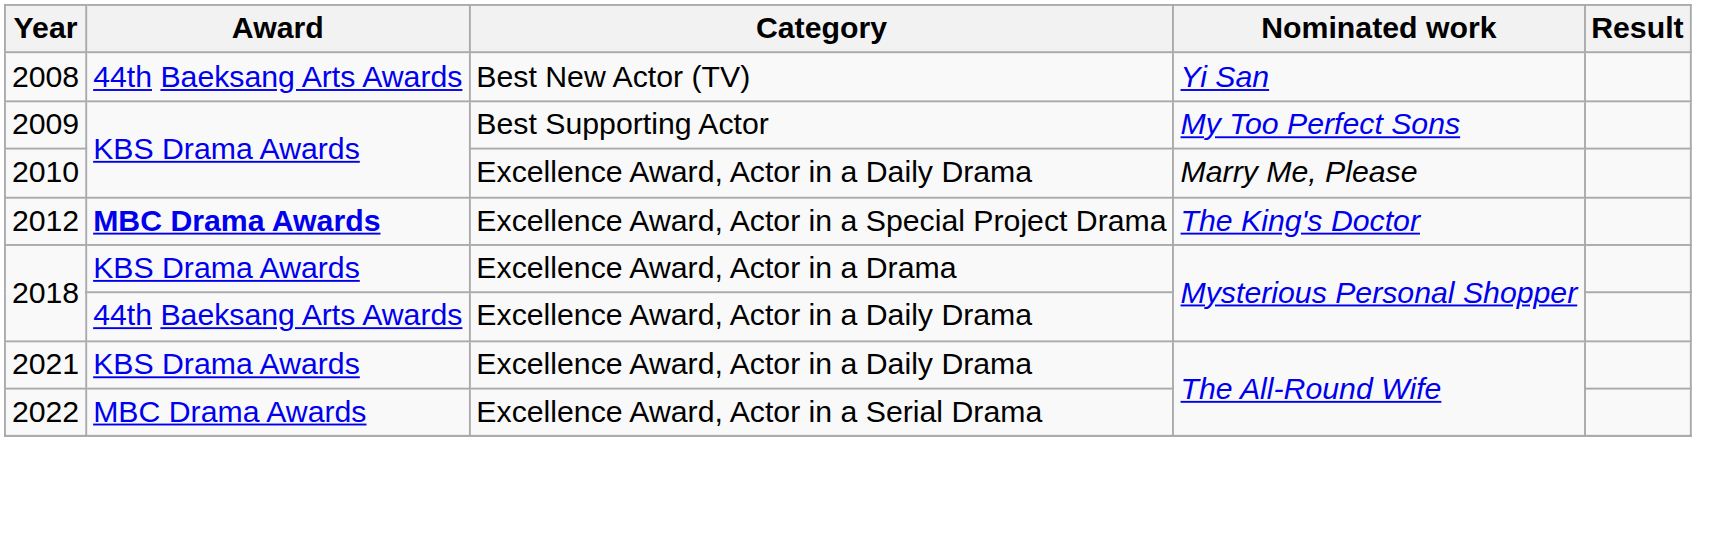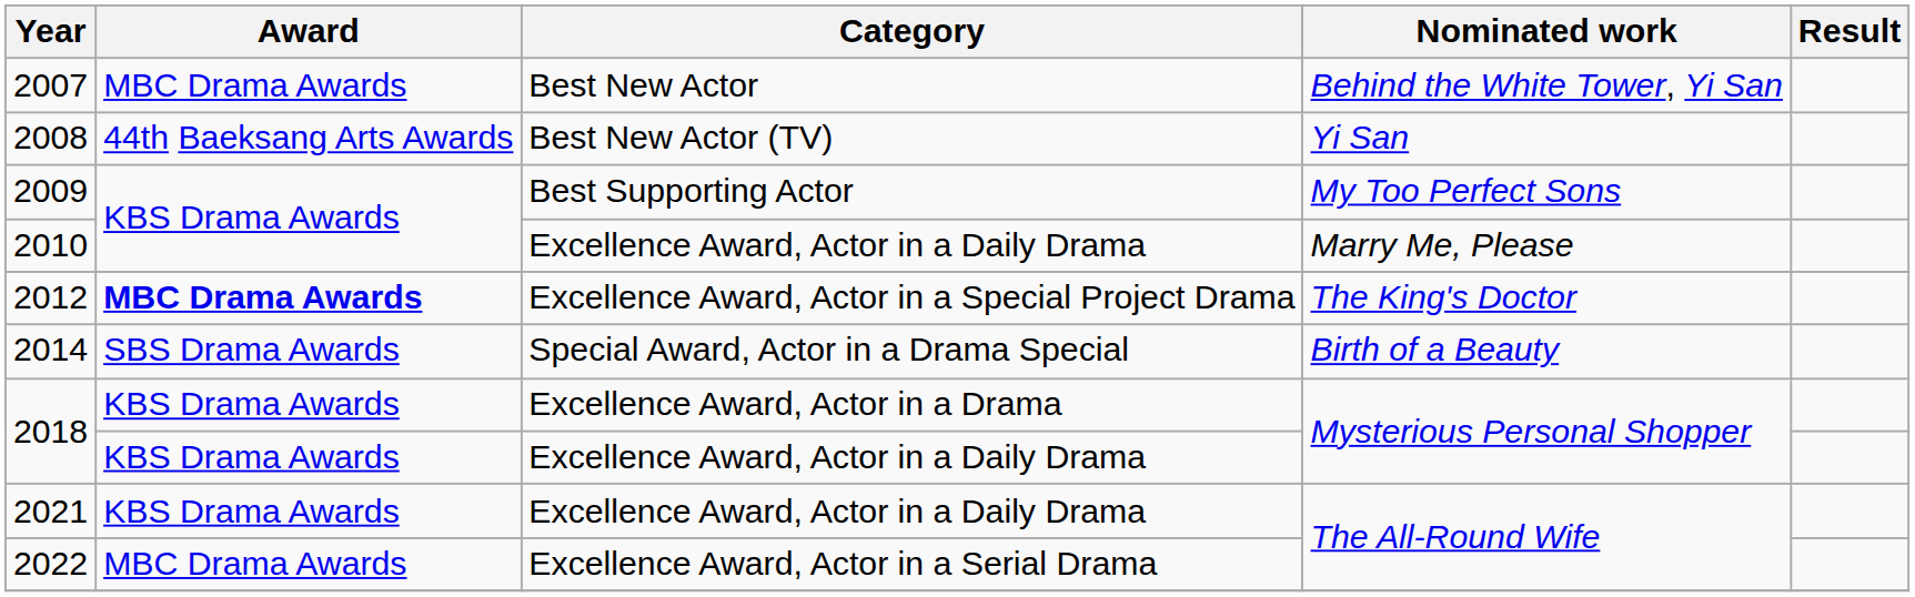+ row: 2007 | MBC Drama Awards | Best New Actor | Behind the White Tower, Yi San
+ row: 2014 | SBS Drama Awards | Special Award, Actor in a Drama Special | Birth of a Beauty
2018 / Excellence Award, Actor in a Daily Drama | Award: 44th Baeksang Arts Awards -> KBS Drama Awards
